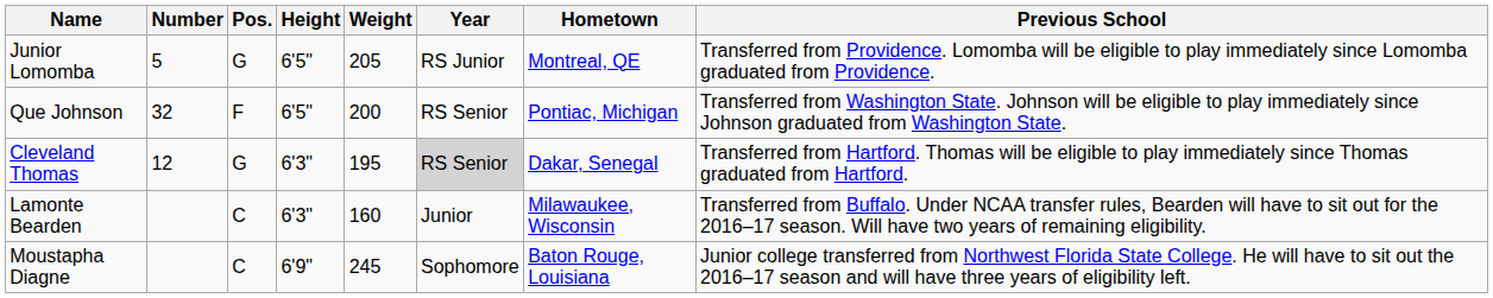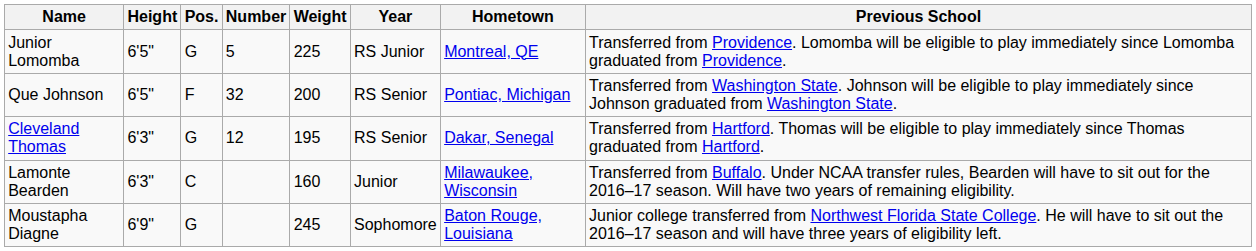columns swapped: Number <-> Height
Junior Lomomba | Weight: 205 -> 225
Cleveland Thomas | Year: lightgrey background -> no background
Moustapha Diagne | Pos.: C -> G
